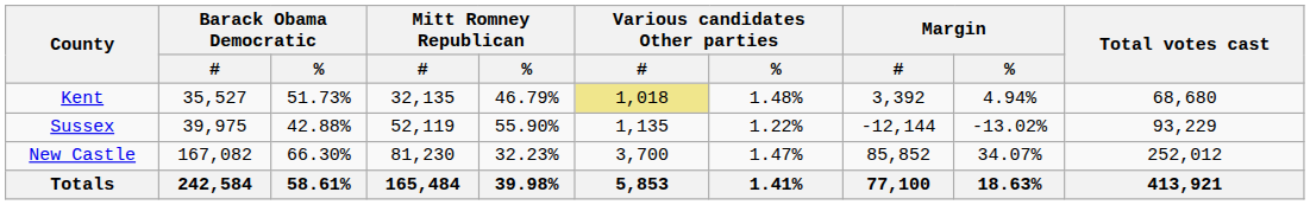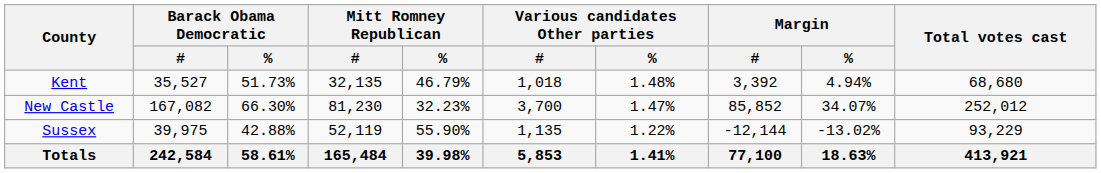Kent | Various candidates Other parties / #: khaki background -> no background
rows swapped: New Castle <-> Sussex
